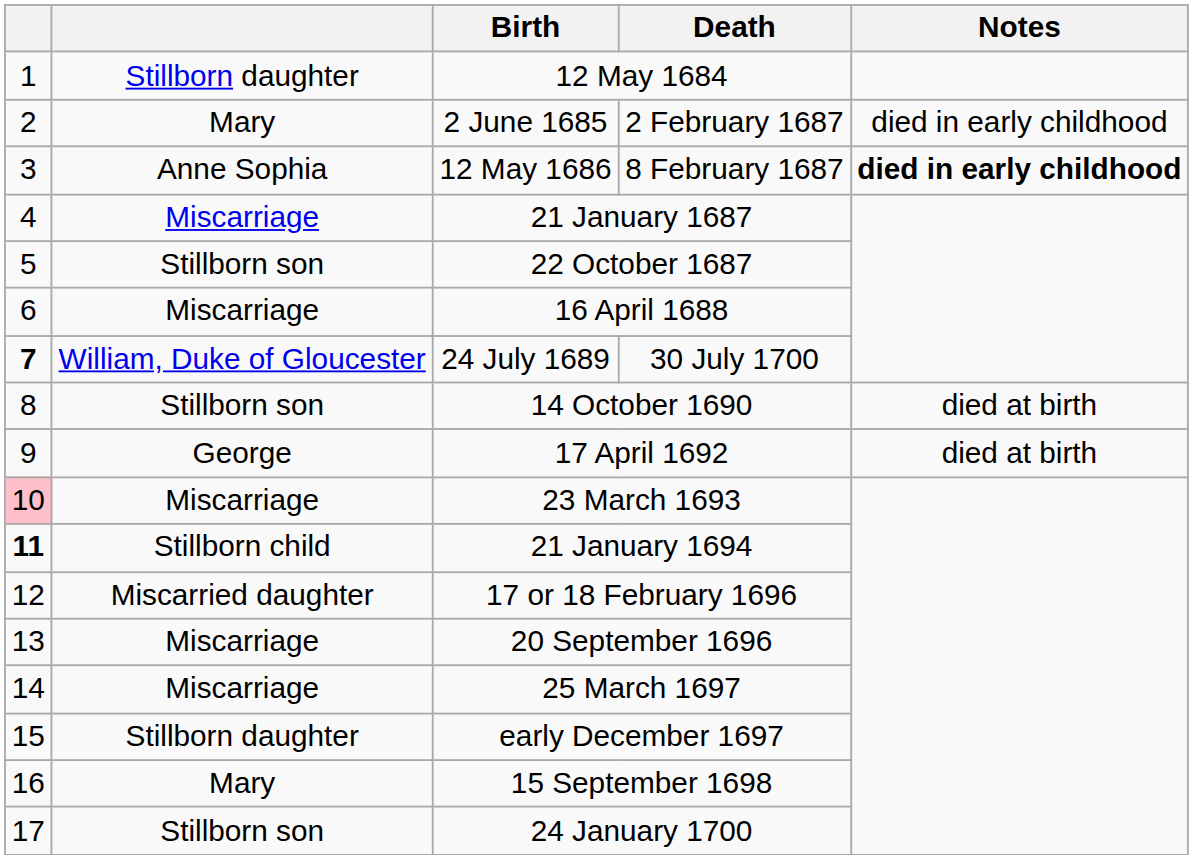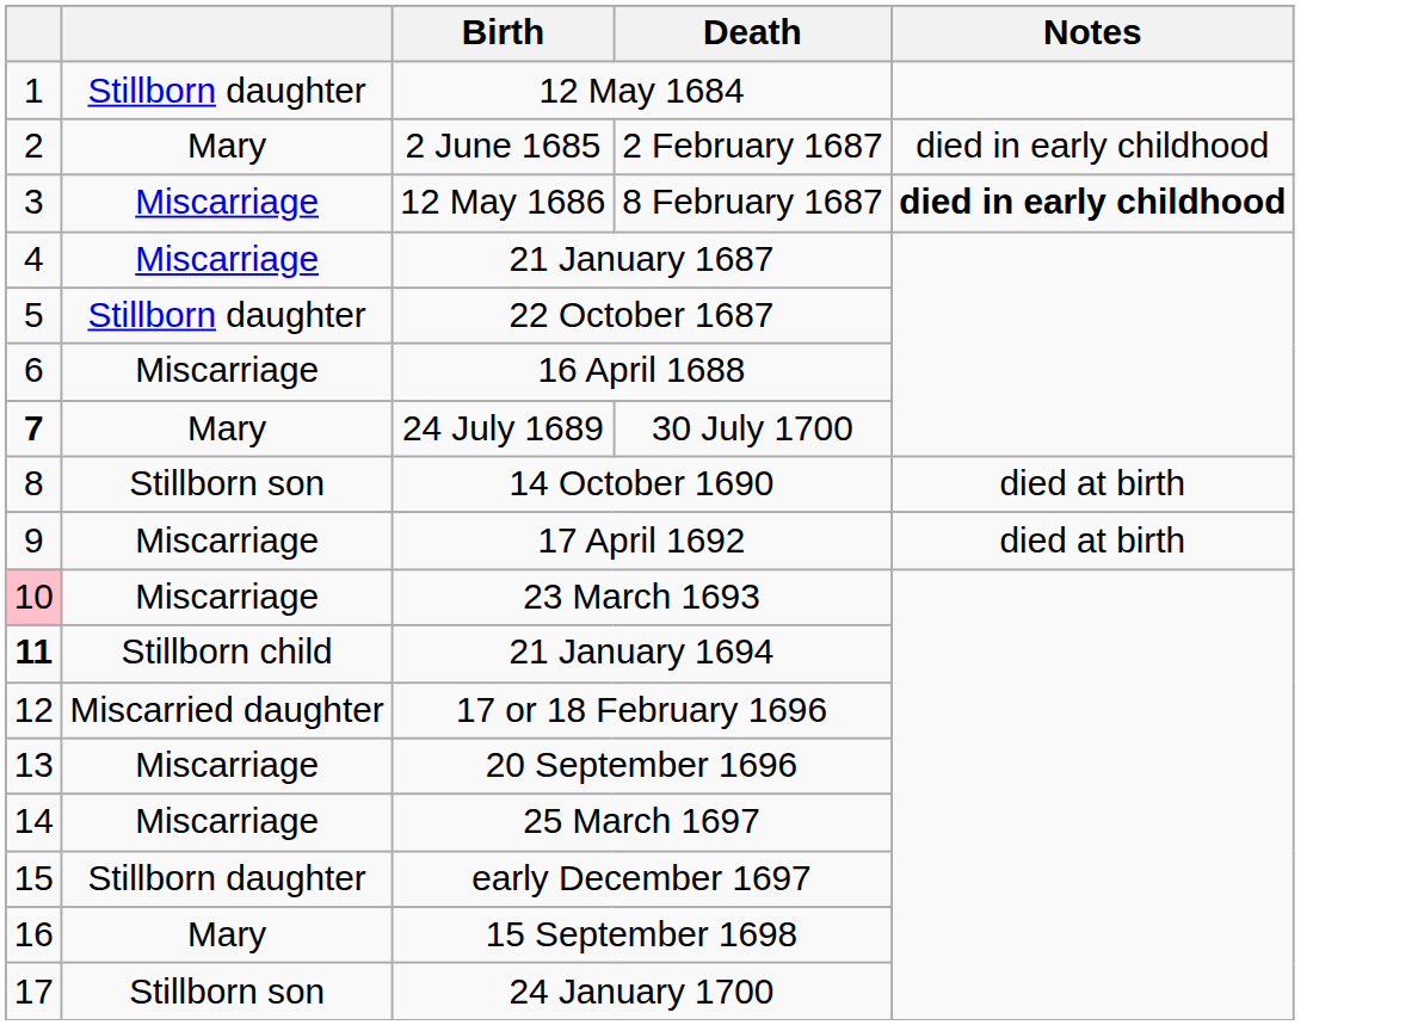12 May 1686 | column 2: Anne Sophia -> Miscarriage
22 October 1687 | column 2: Stillborn son -> Stillborn daughter
24 July 1689 | column 2: William, Duke of Gloucester -> Mary
17 April 1692 | column 2: George -> Miscarriage
